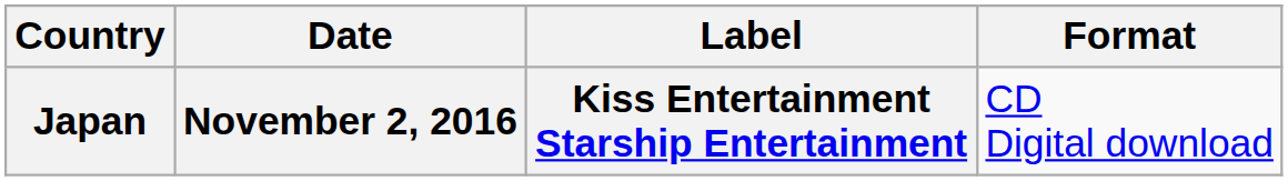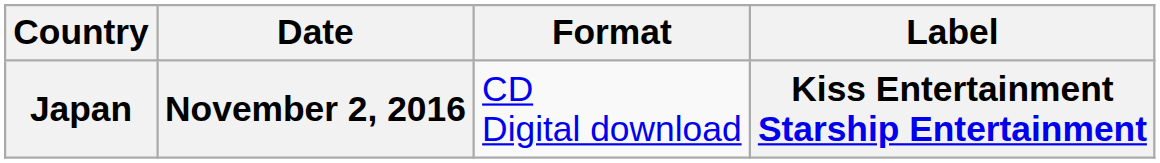columns swapped: Format <-> Label
